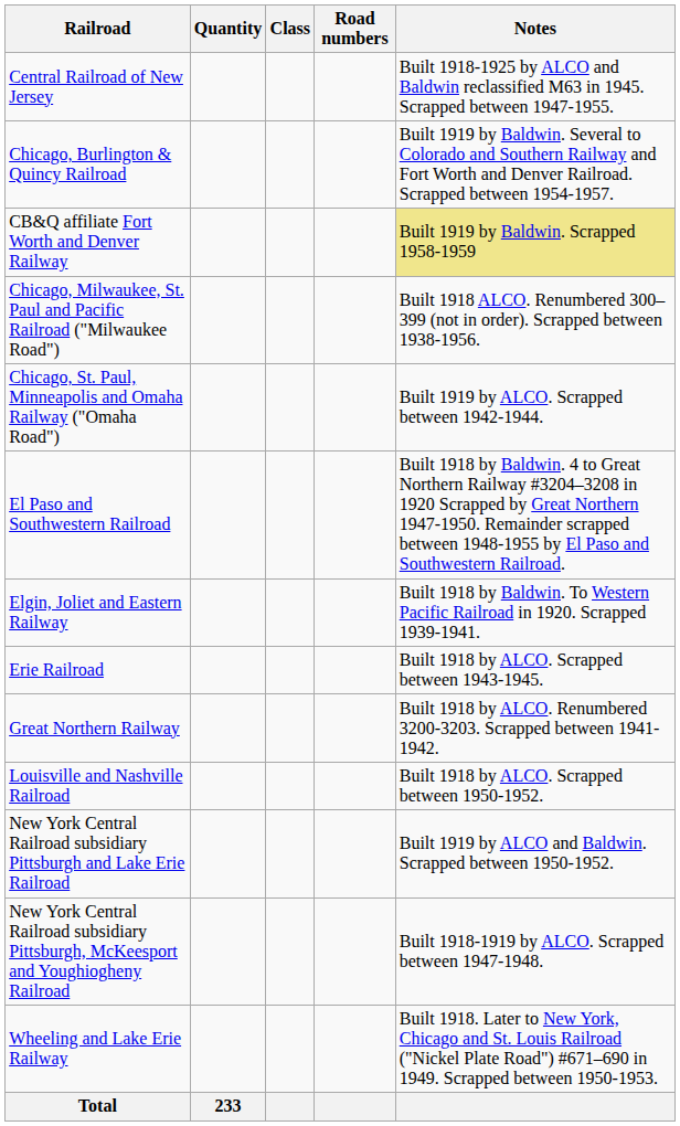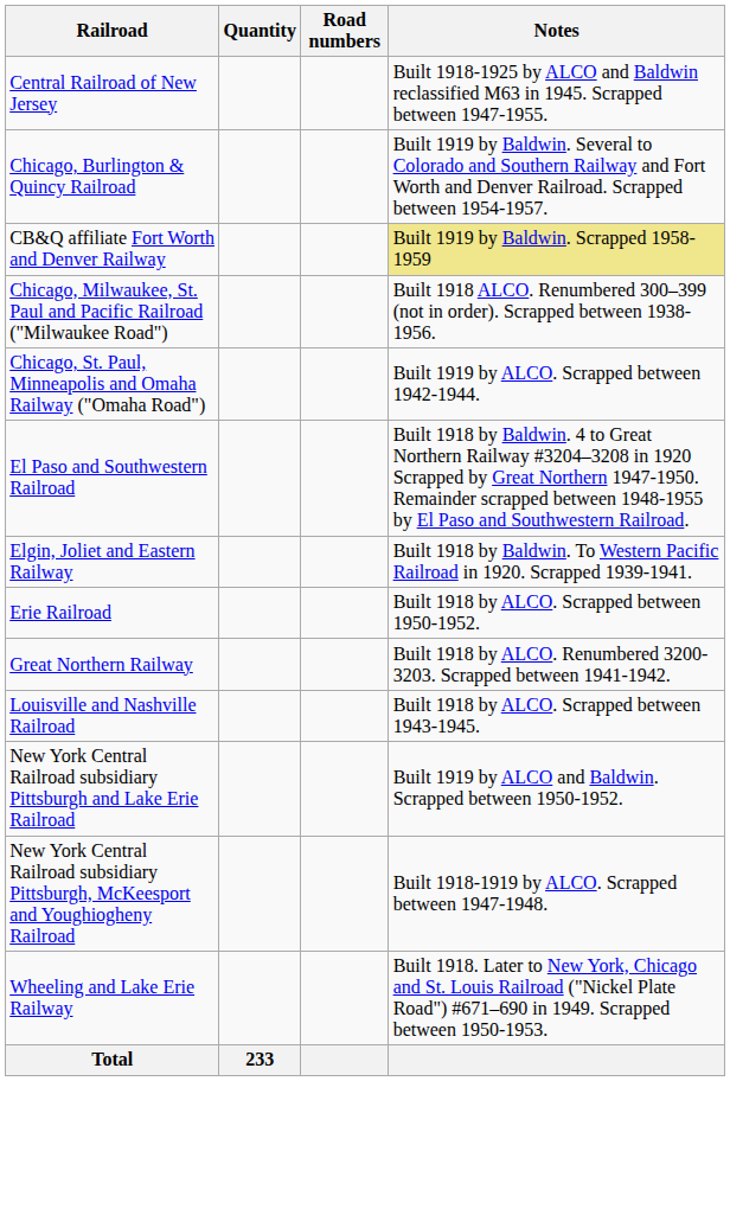- column: Class
Erie Railroad | Notes: Built 1918 by ALCO. Scrapped between 1943-1945. -> Built 1918 by ALCO. Scrapped between 1950-1952.
Louisville and Nashville Railroad | Notes: Built 1918 by ALCO. Scrapped between 1950-1952. -> Built 1918 by ALCO. Scrapped between 1943-1945.
